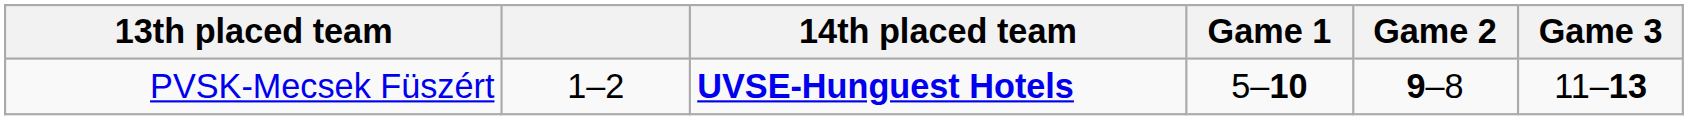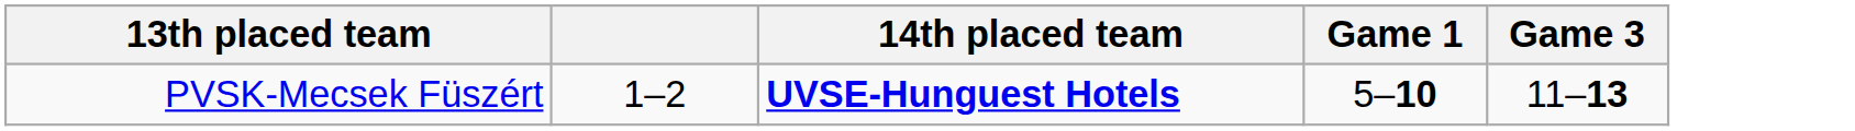- column: Game 2 | 9–8
